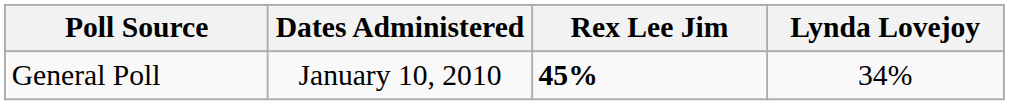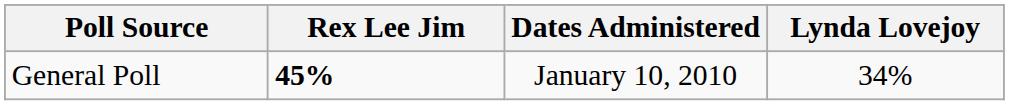columns swapped: Dates Administered <-> Rex Lee Jim
